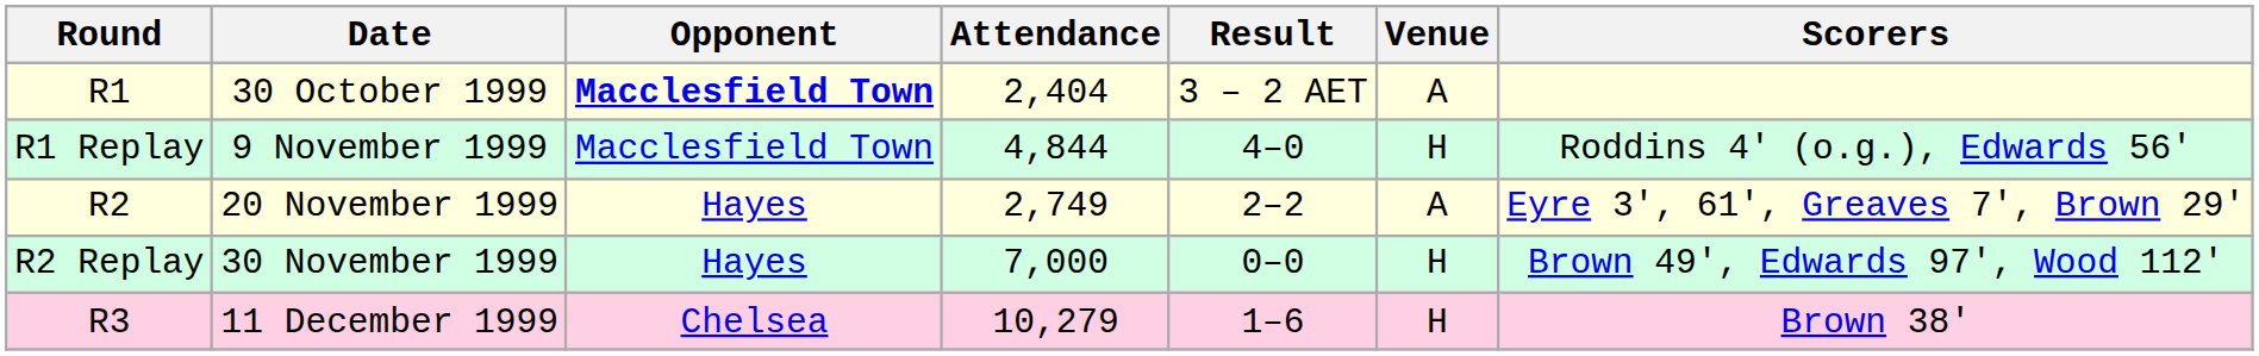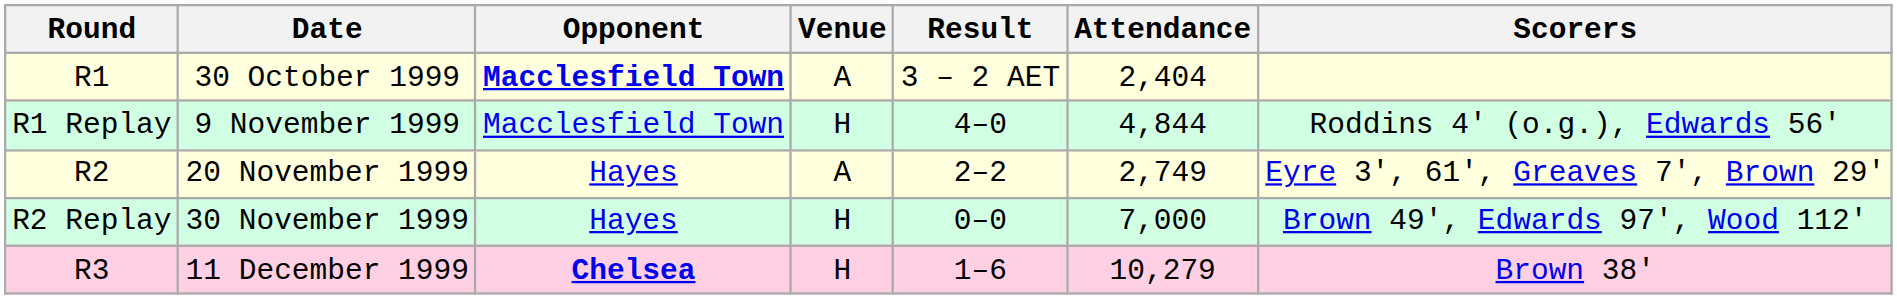columns swapped: Venue <-> Attendance
11 December 1999 | Opponent: normal -> bold
